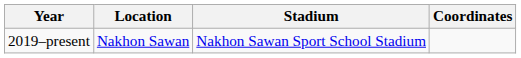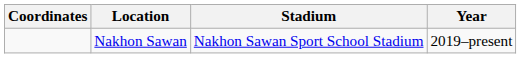columns swapped: Coordinates <-> Year
